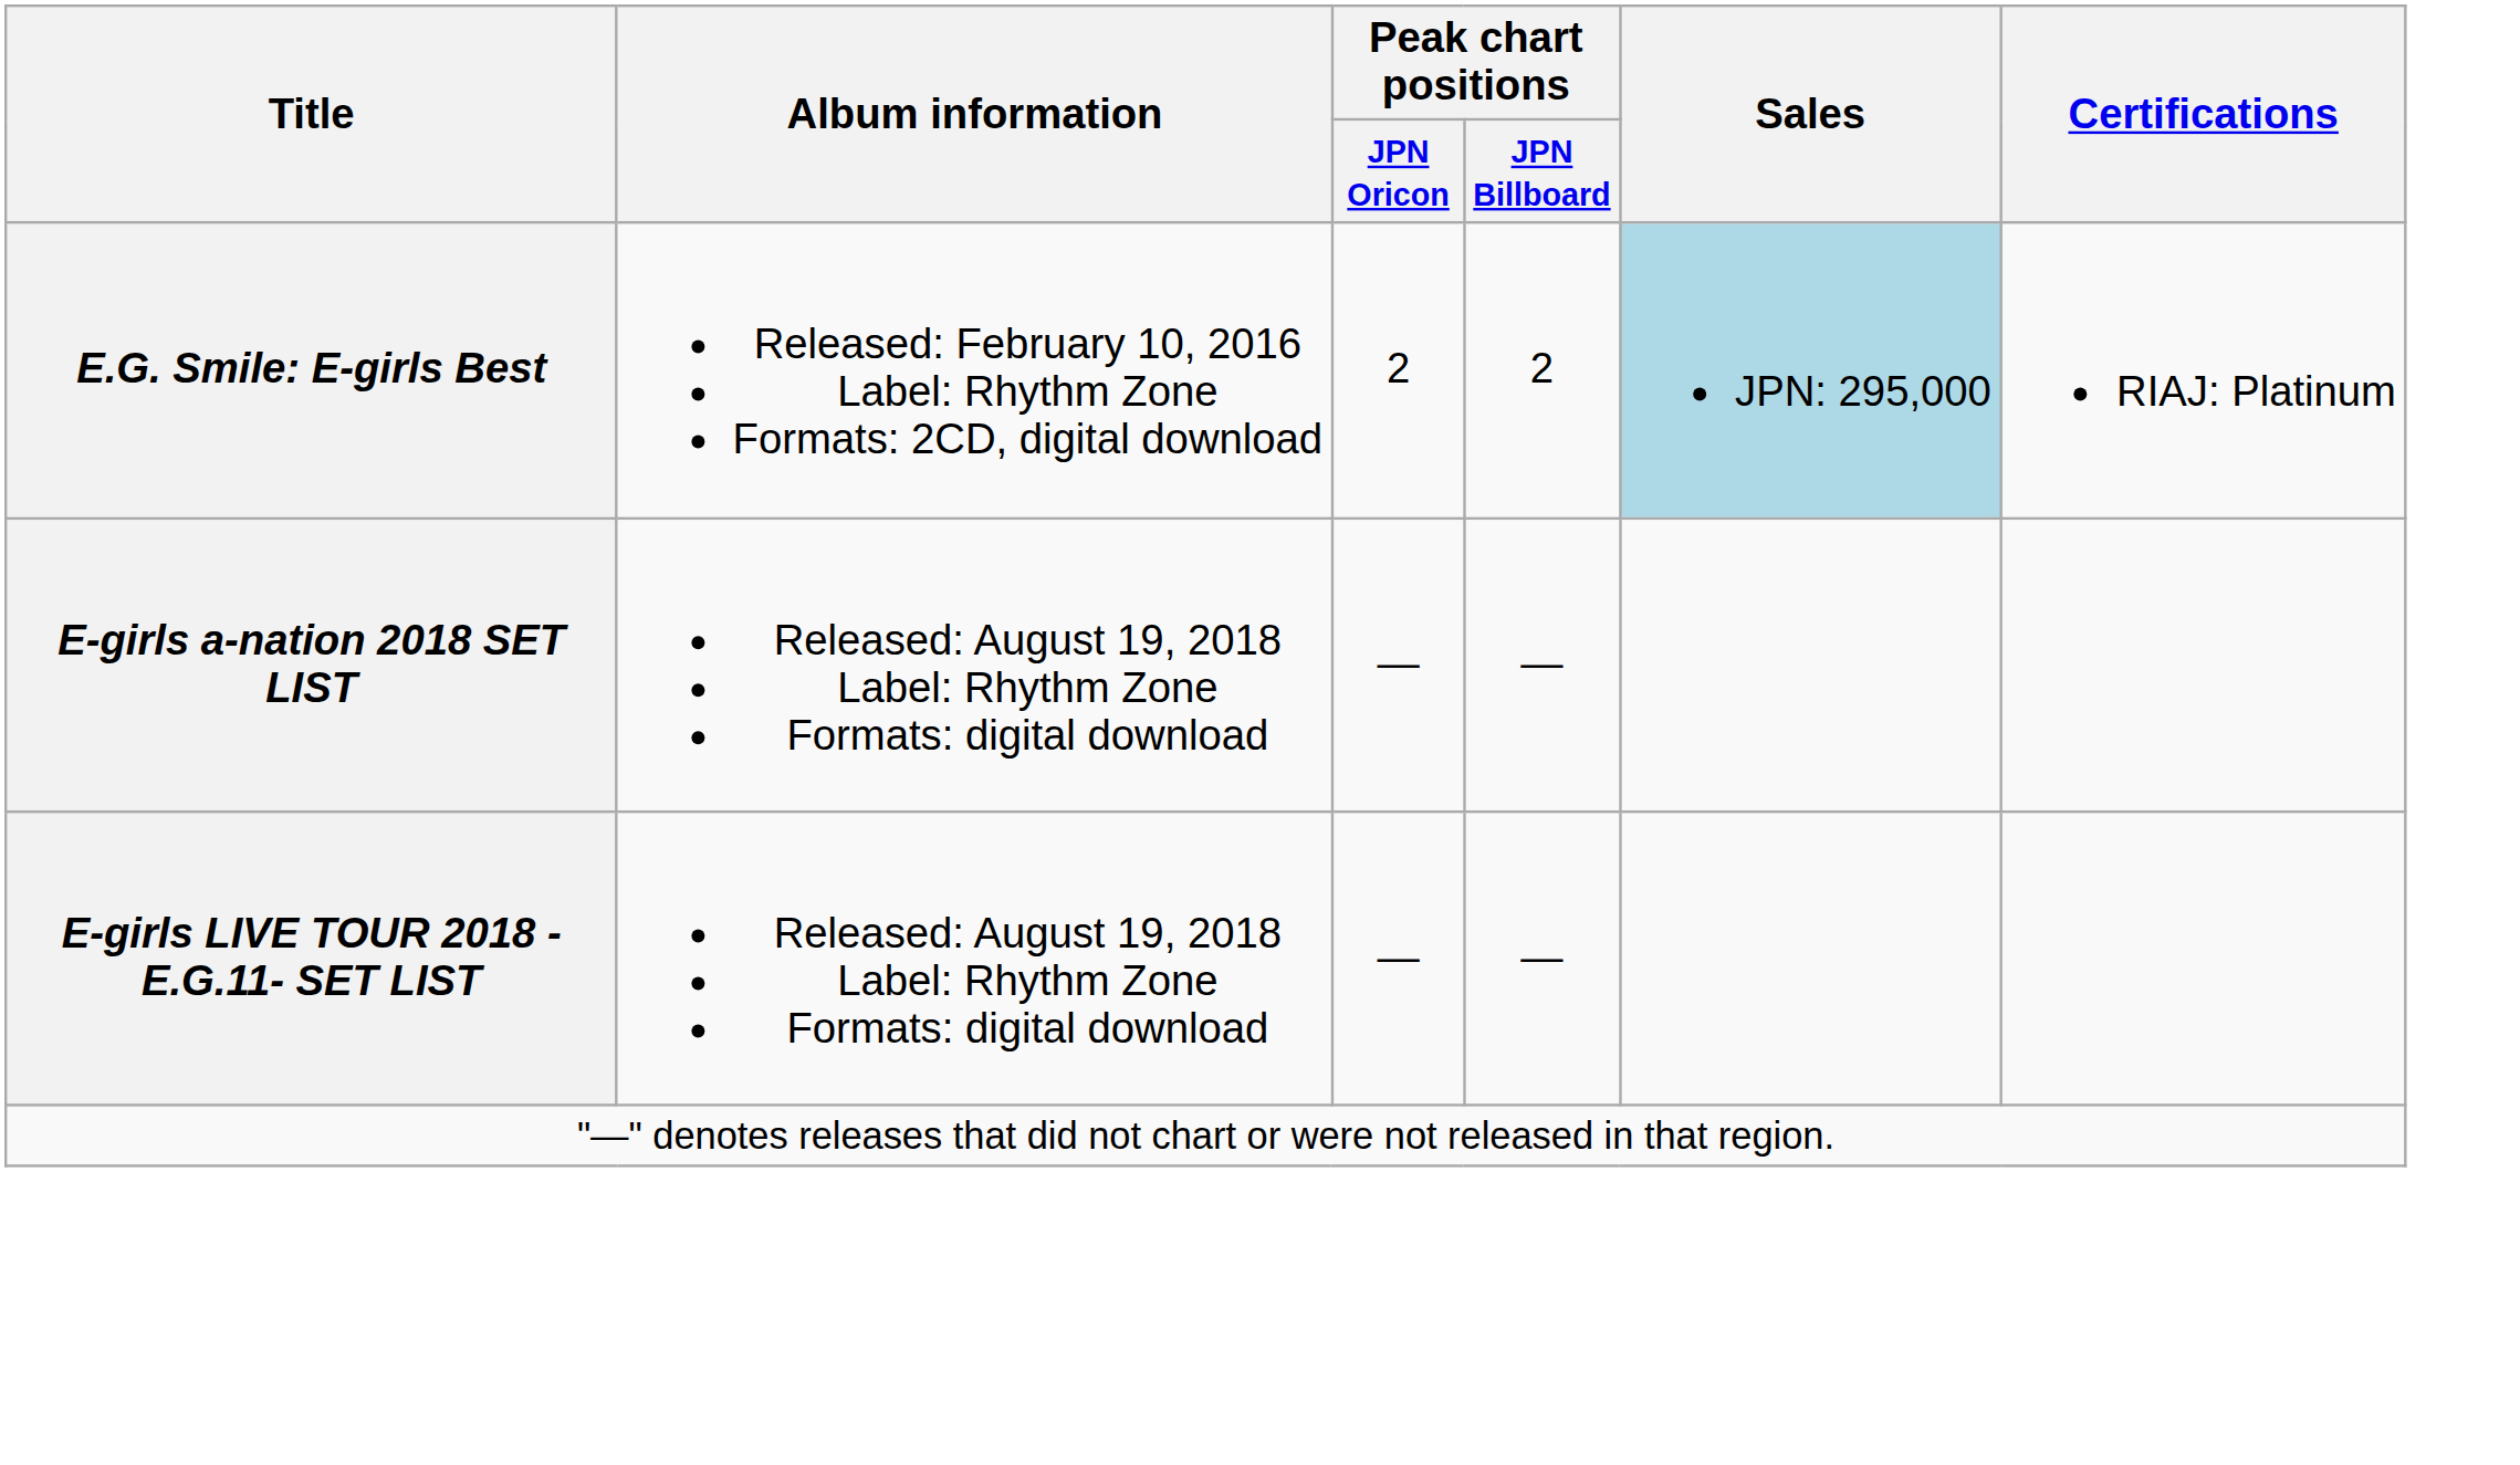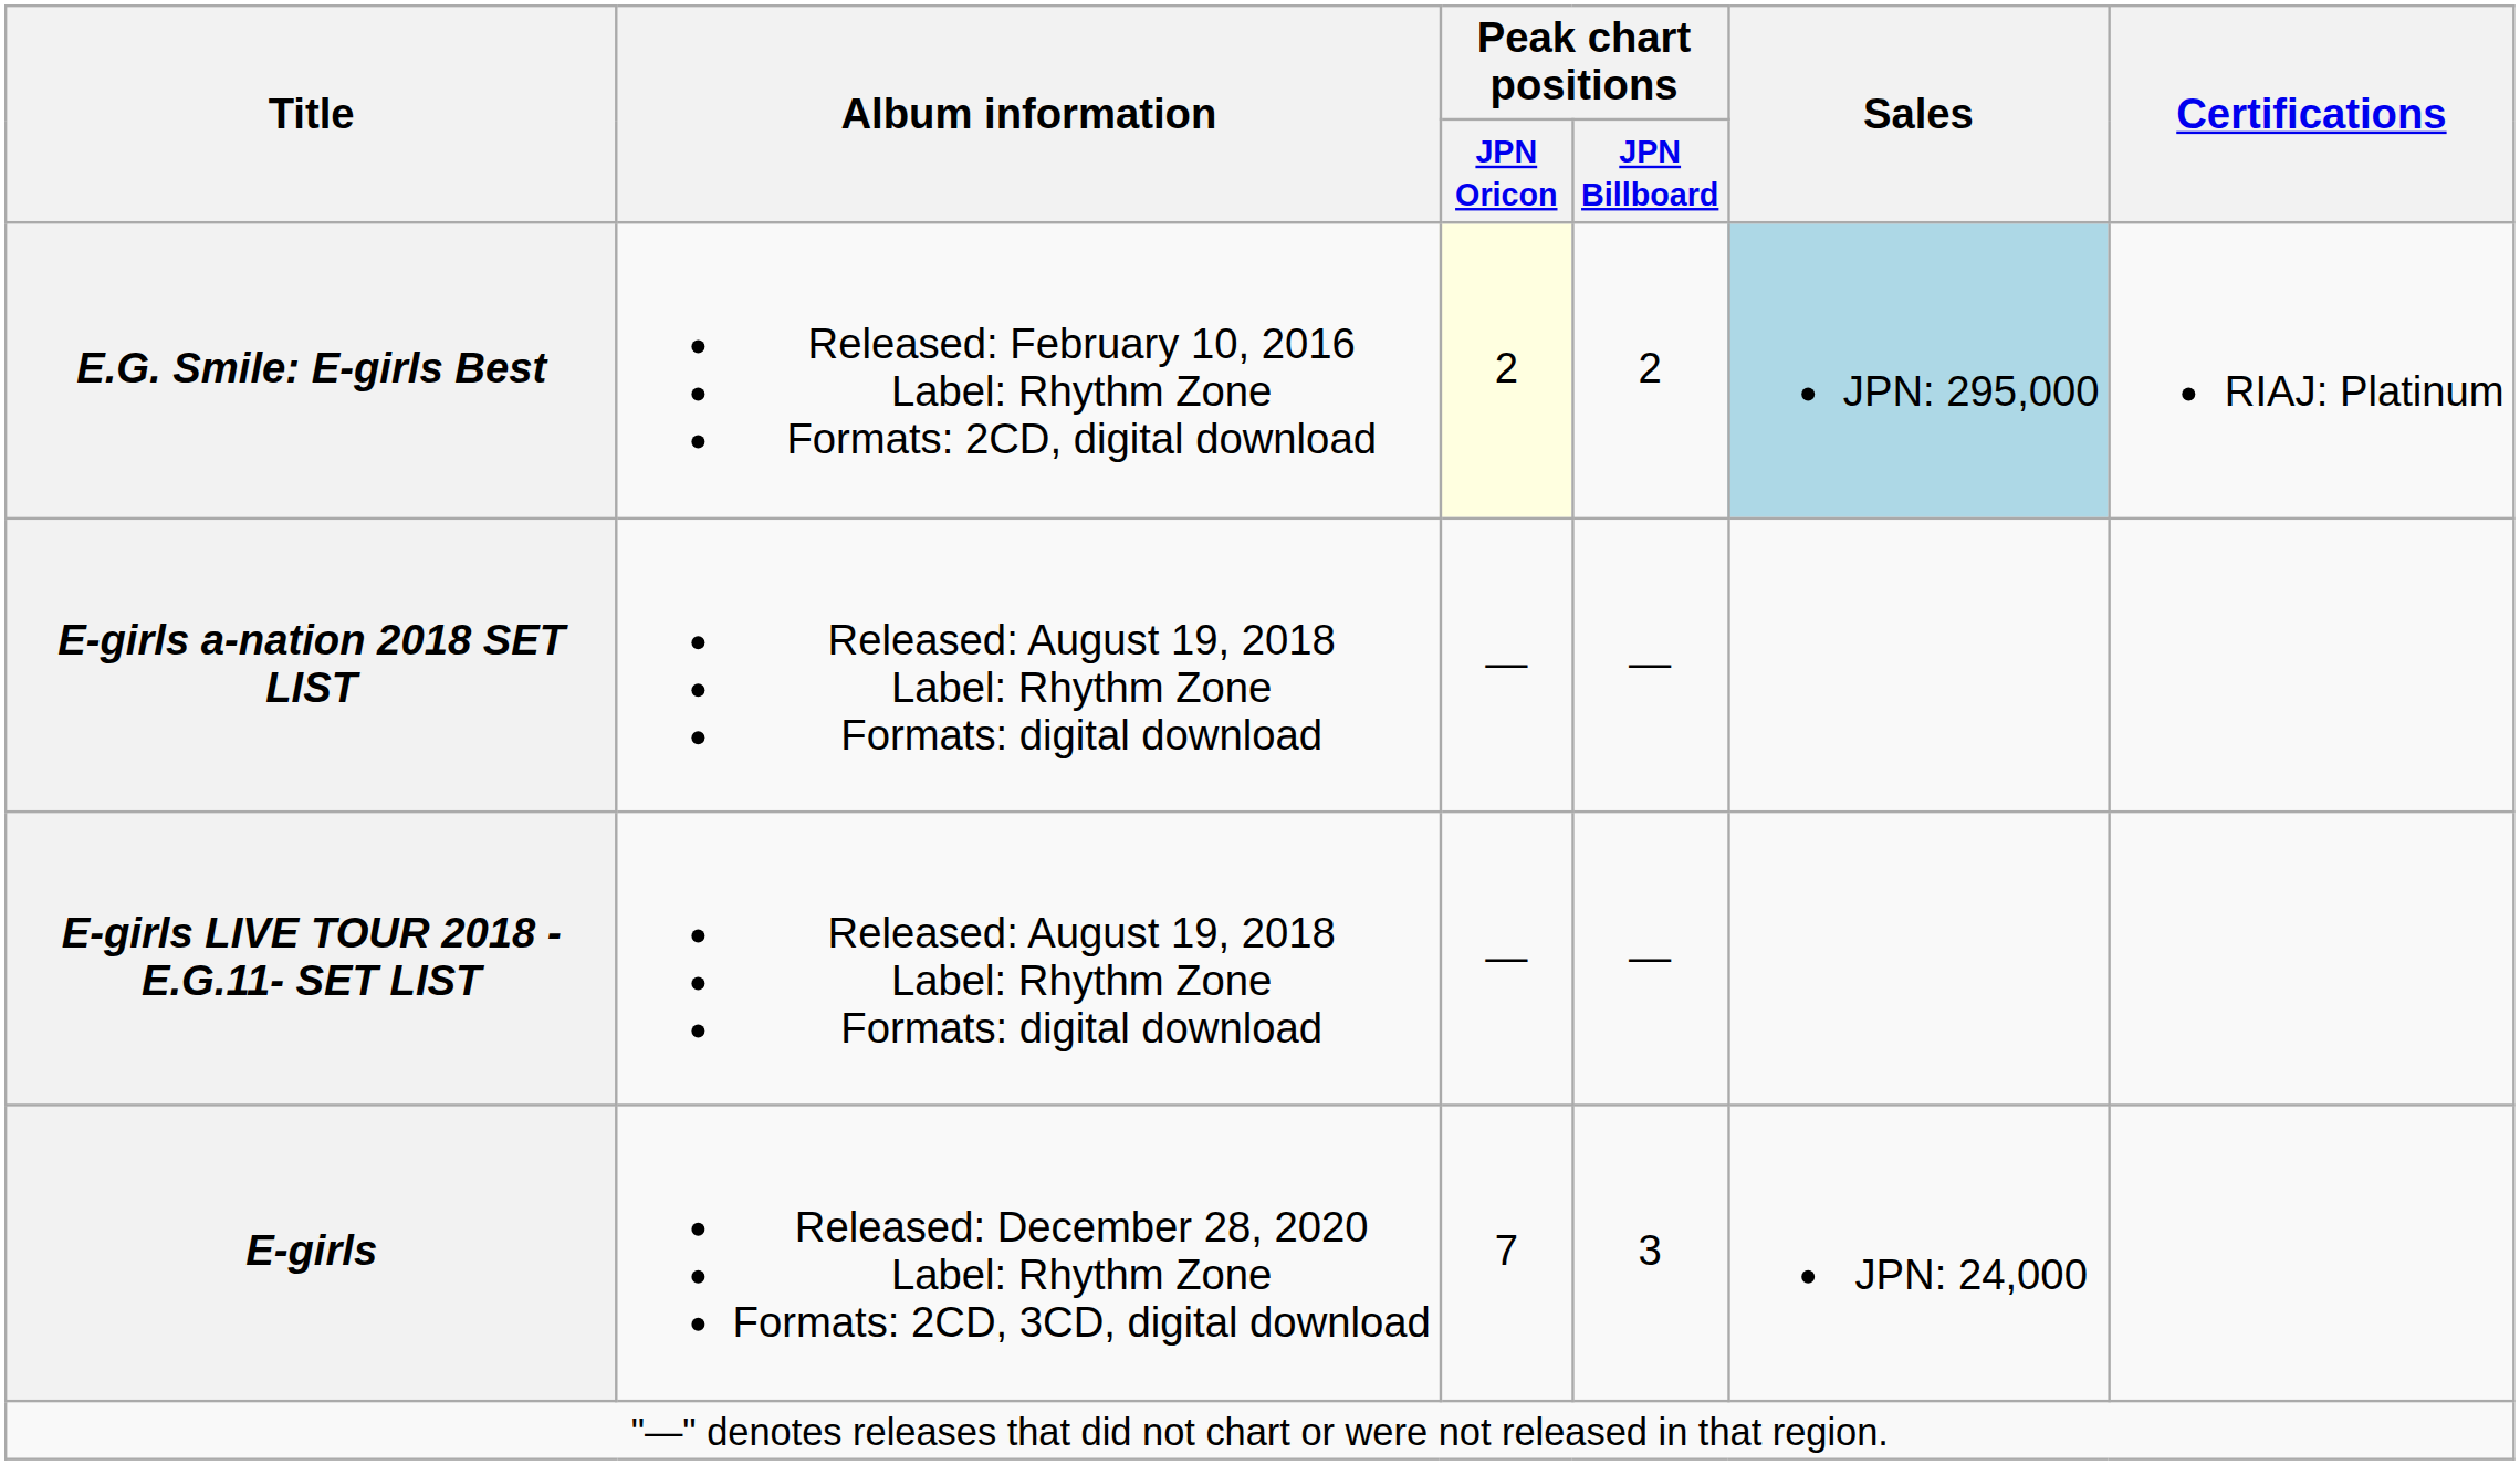E.G. Smile: E-girls Best | Peak chart positions / JPN Oricon: no background -> lightyellow background
+ row: E-girls | Released: December 28, 2020 Label: Rhythm Zone Formats: 2CD, 3CD, digital download | 7 | 3 | JPN: 24,000
